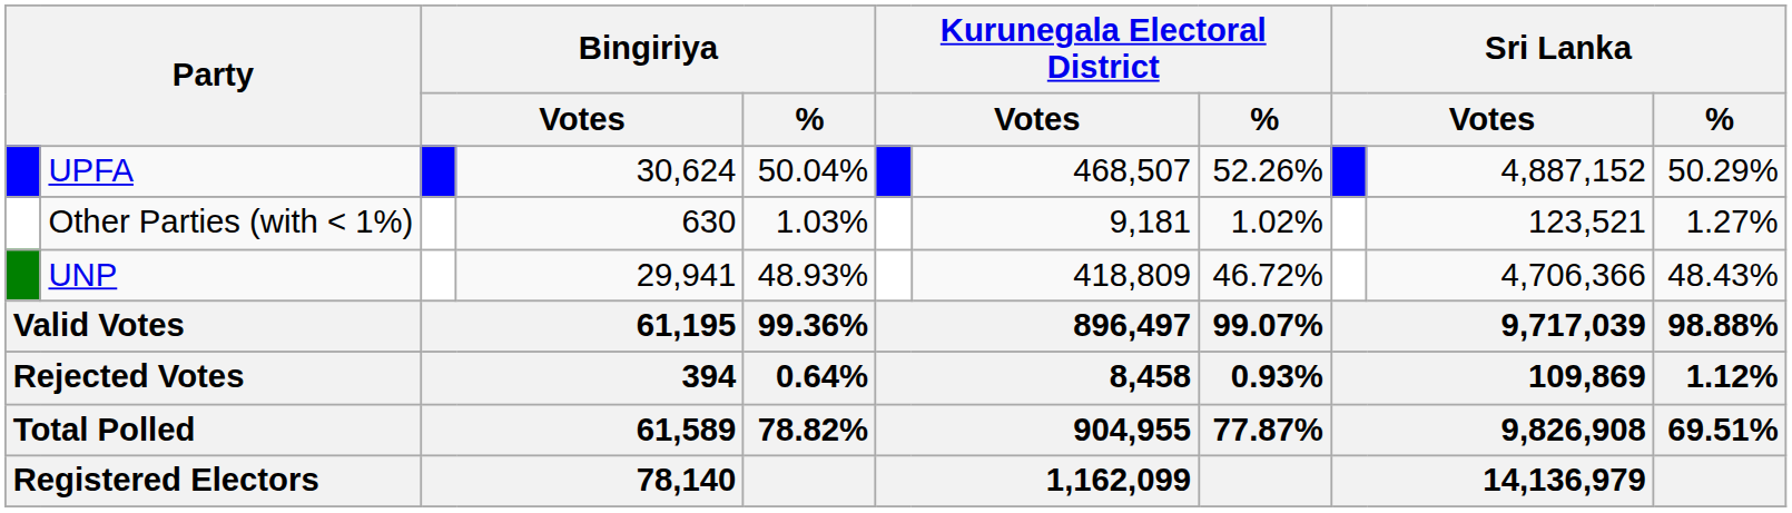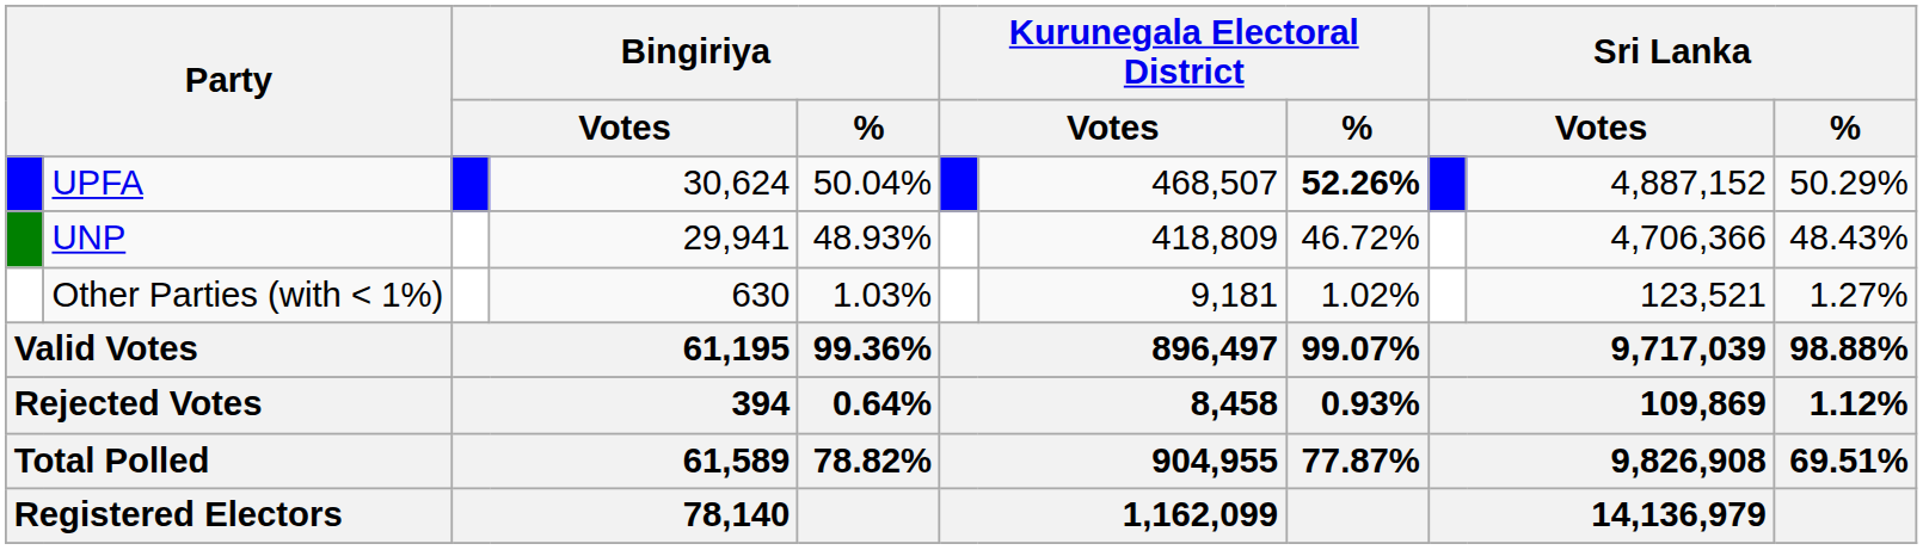UPFA | Kurunegala Electoral District / %: normal -> bold
rows swapped: UNP <-> Other Parties (with < 1%)
